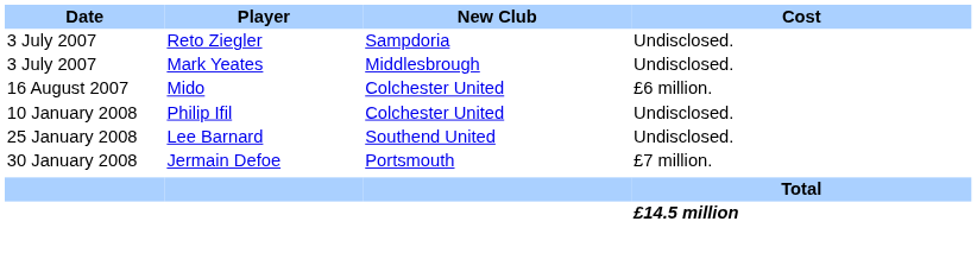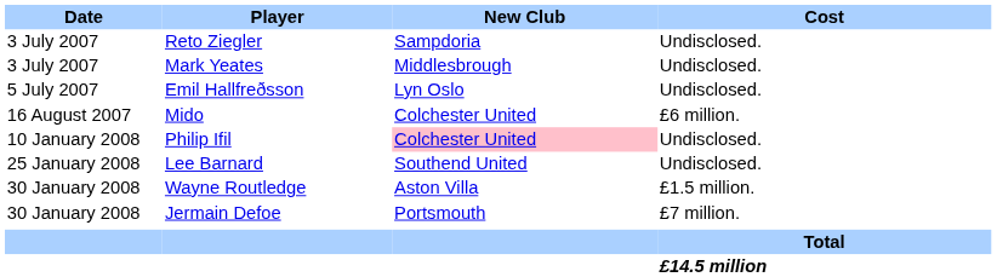+ row: 5 July 2007 | Emil Hallfreðsson | Lyn Oslo | Undisclosed.
Philip Ifil | New Club: no background -> pink background
+ row: 30 January 2008 | Wayne Routledge | Aston Villa | £1.5 million.
